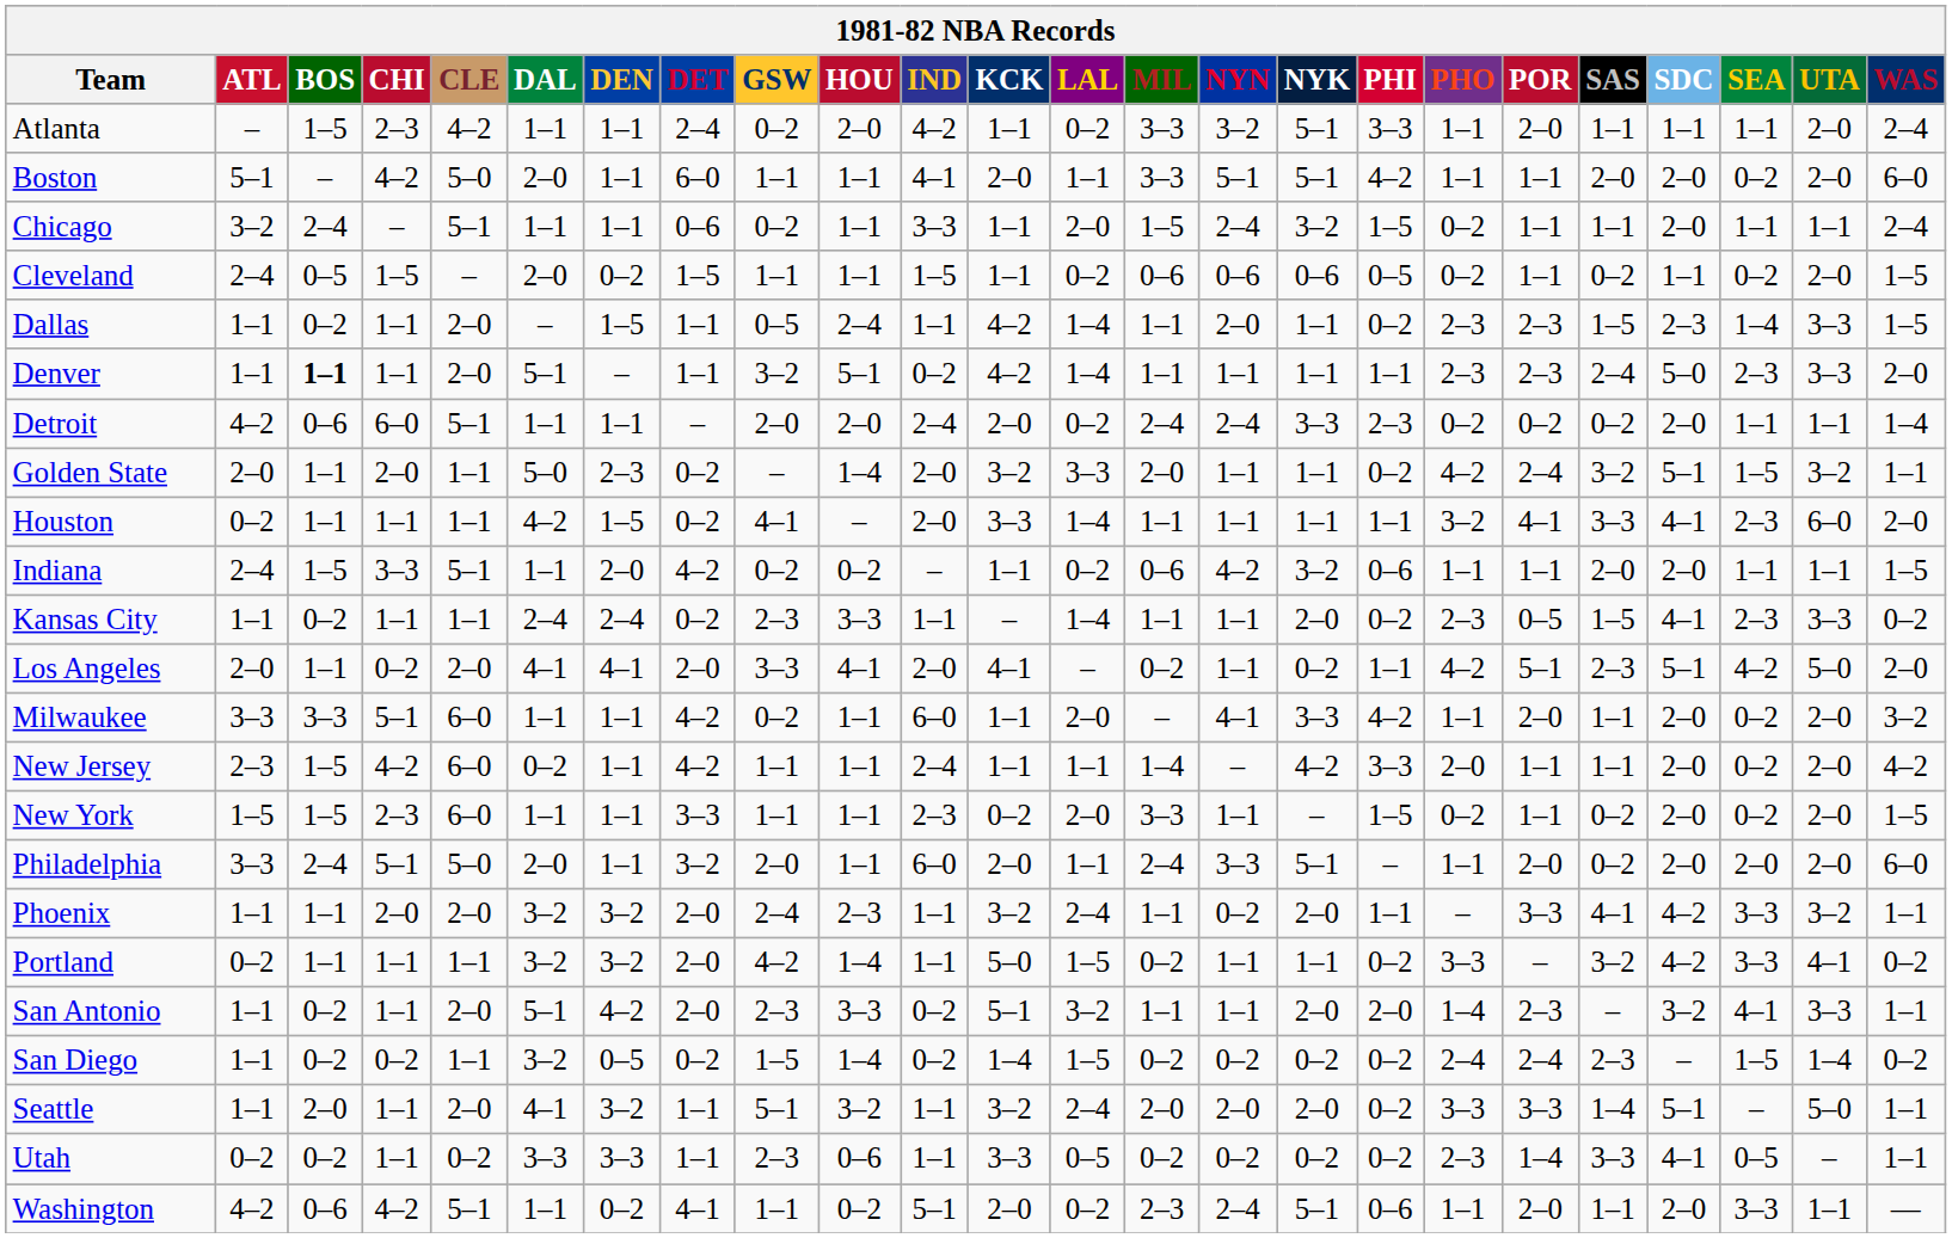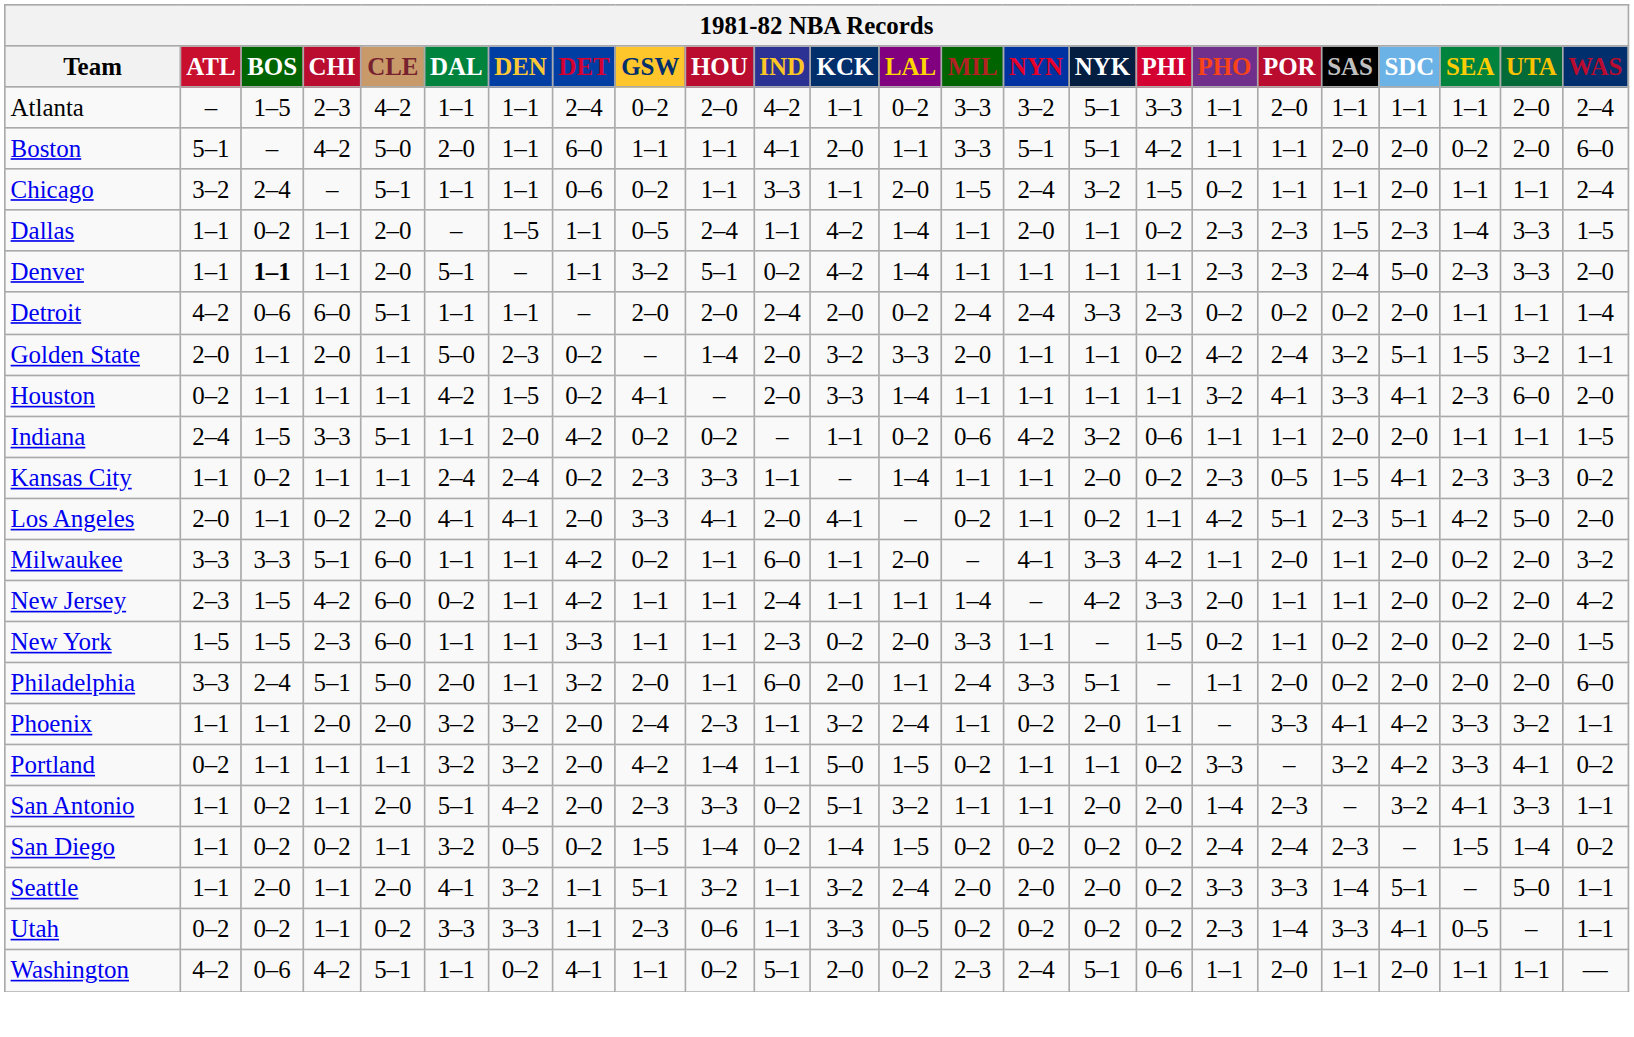- row: Cleveland | 2–4 | 0–5 | 1–5 | – | 2–0 | 0–2 | 1–5 | 1–1 | 1–1 | 1–5 | 1–1 | 0–2 | 0–6 | 0–6 | 0–6 | 0–5 | 0–2 | 1–1 | 0–2 | 1–1 | 0–2 | 2–0 | 1–5
Washington | SEA: 3–3 -> 1–1
